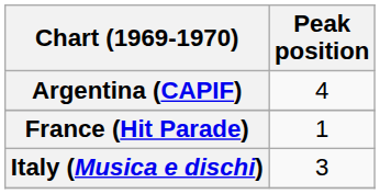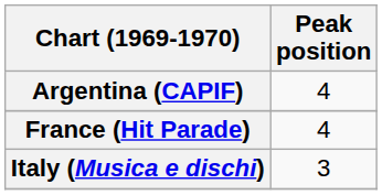France (Hit Parade) | Peak position: 1 -> 4
